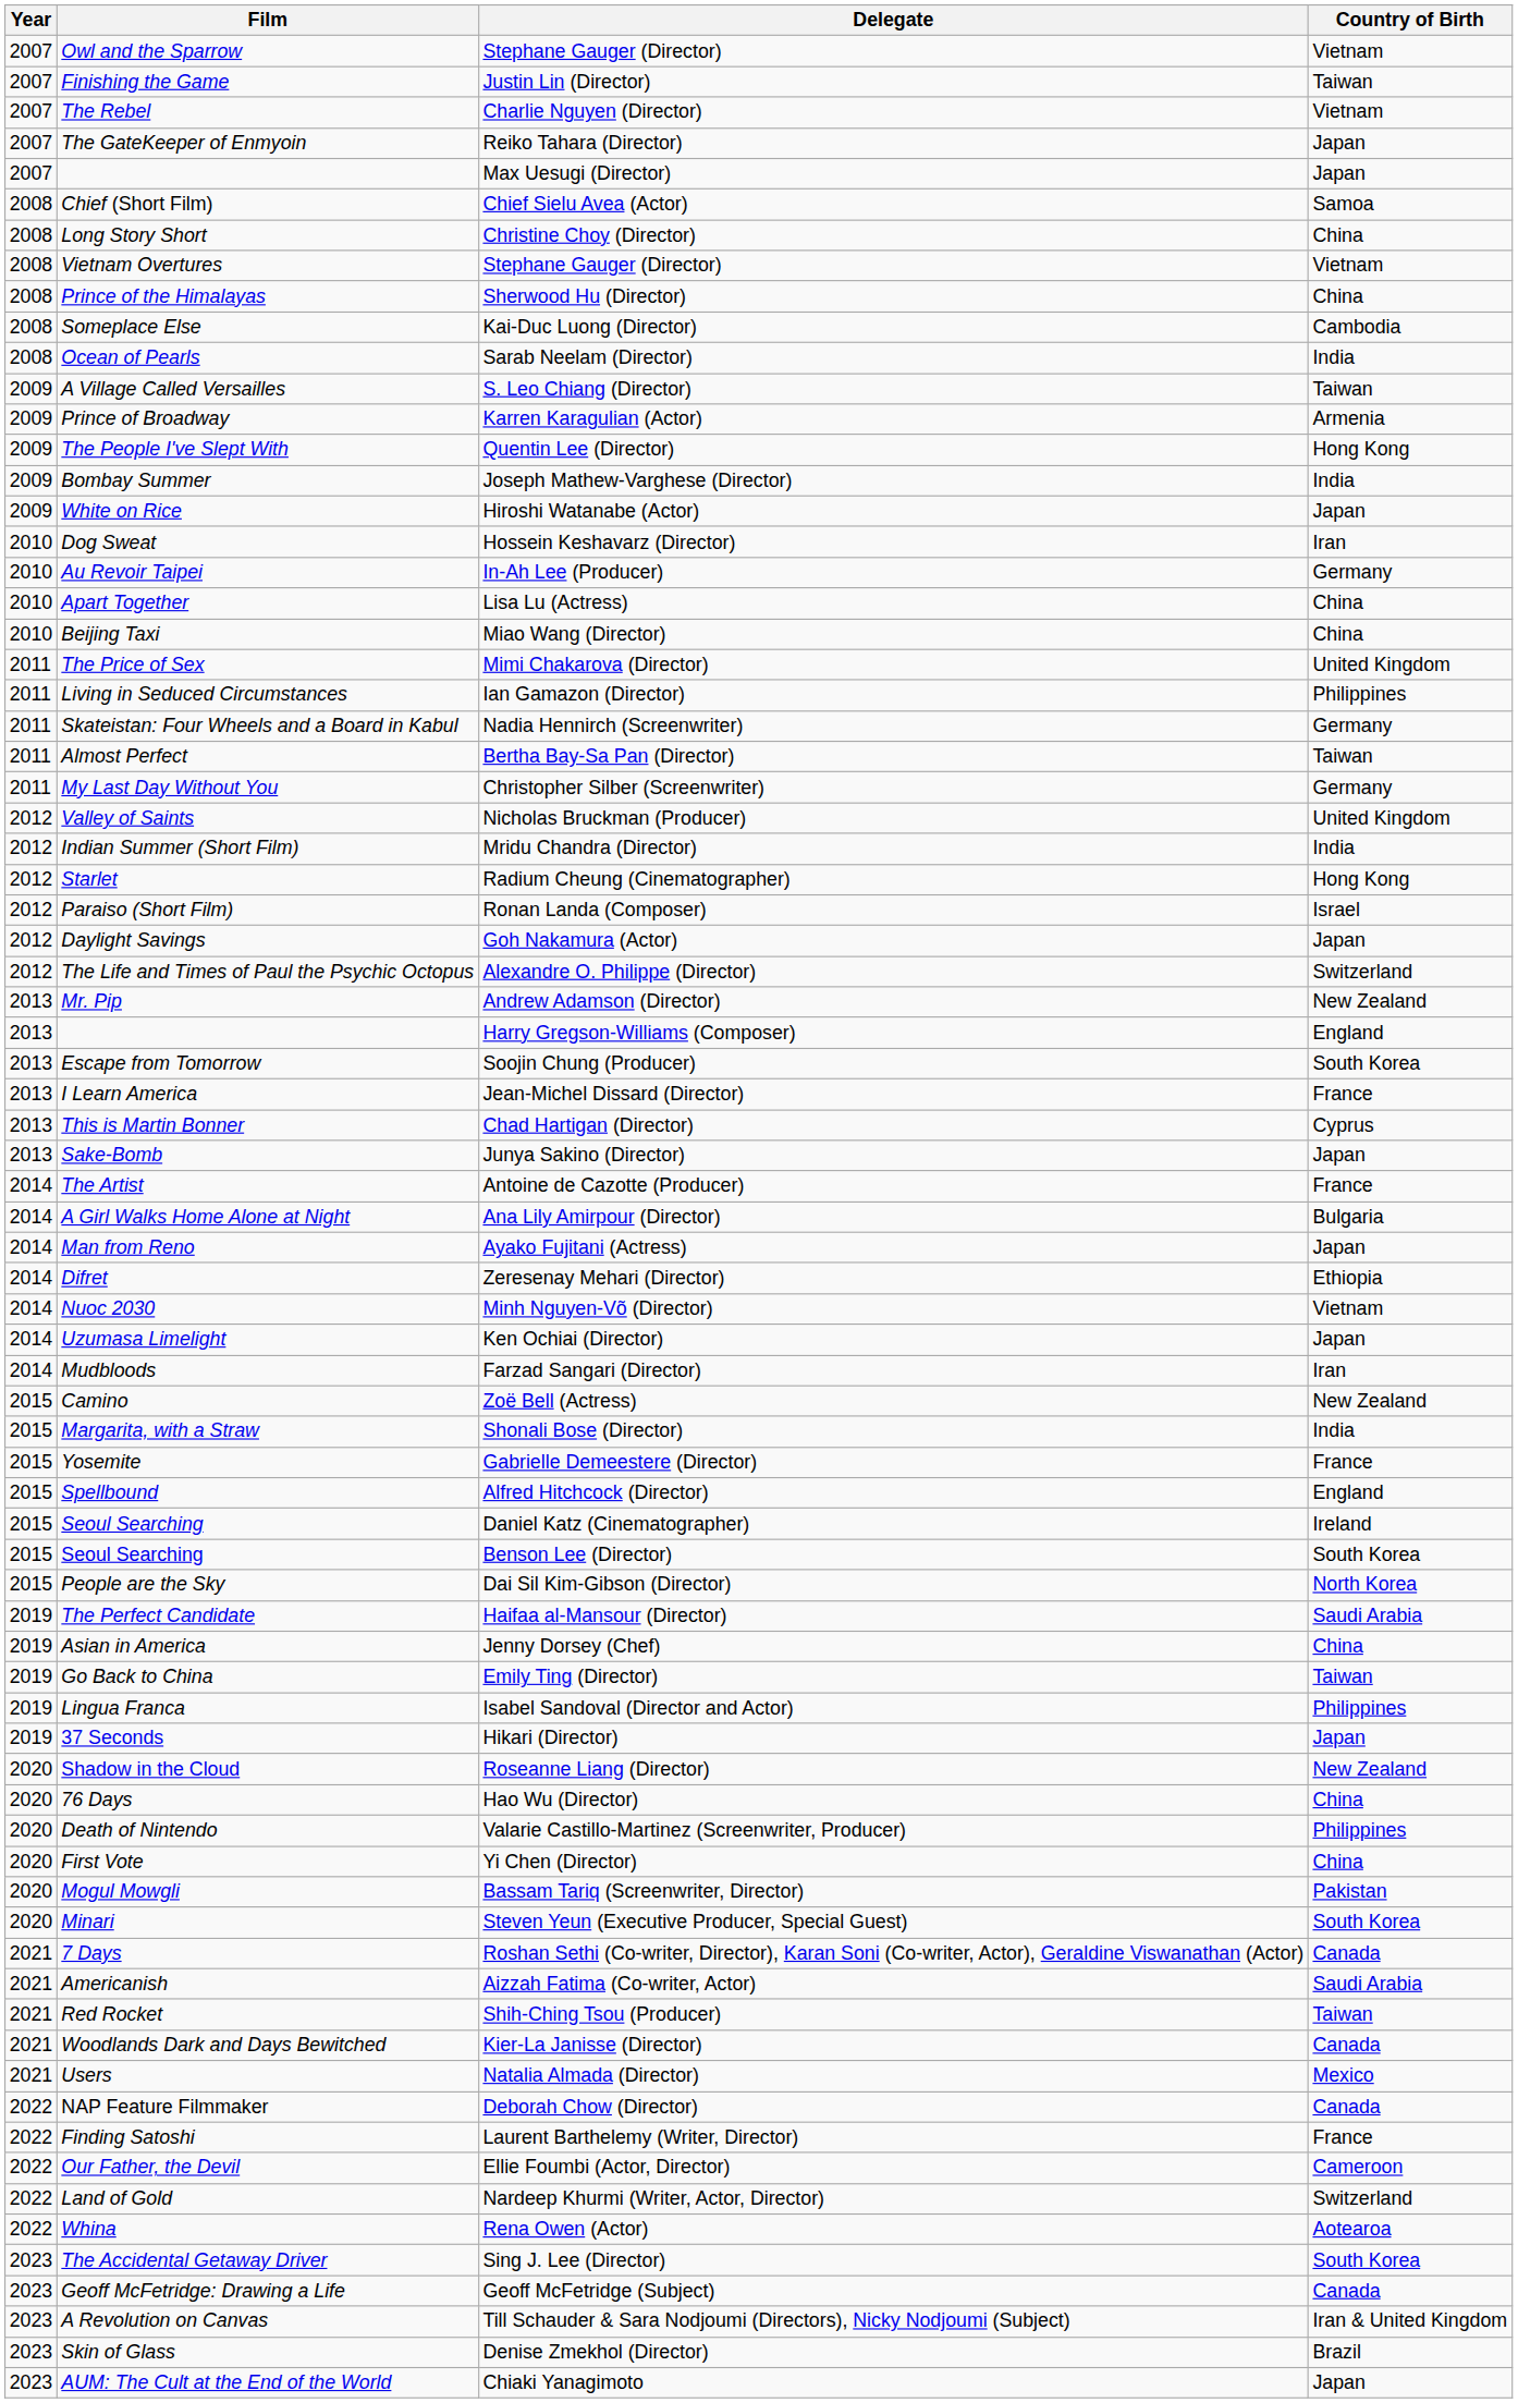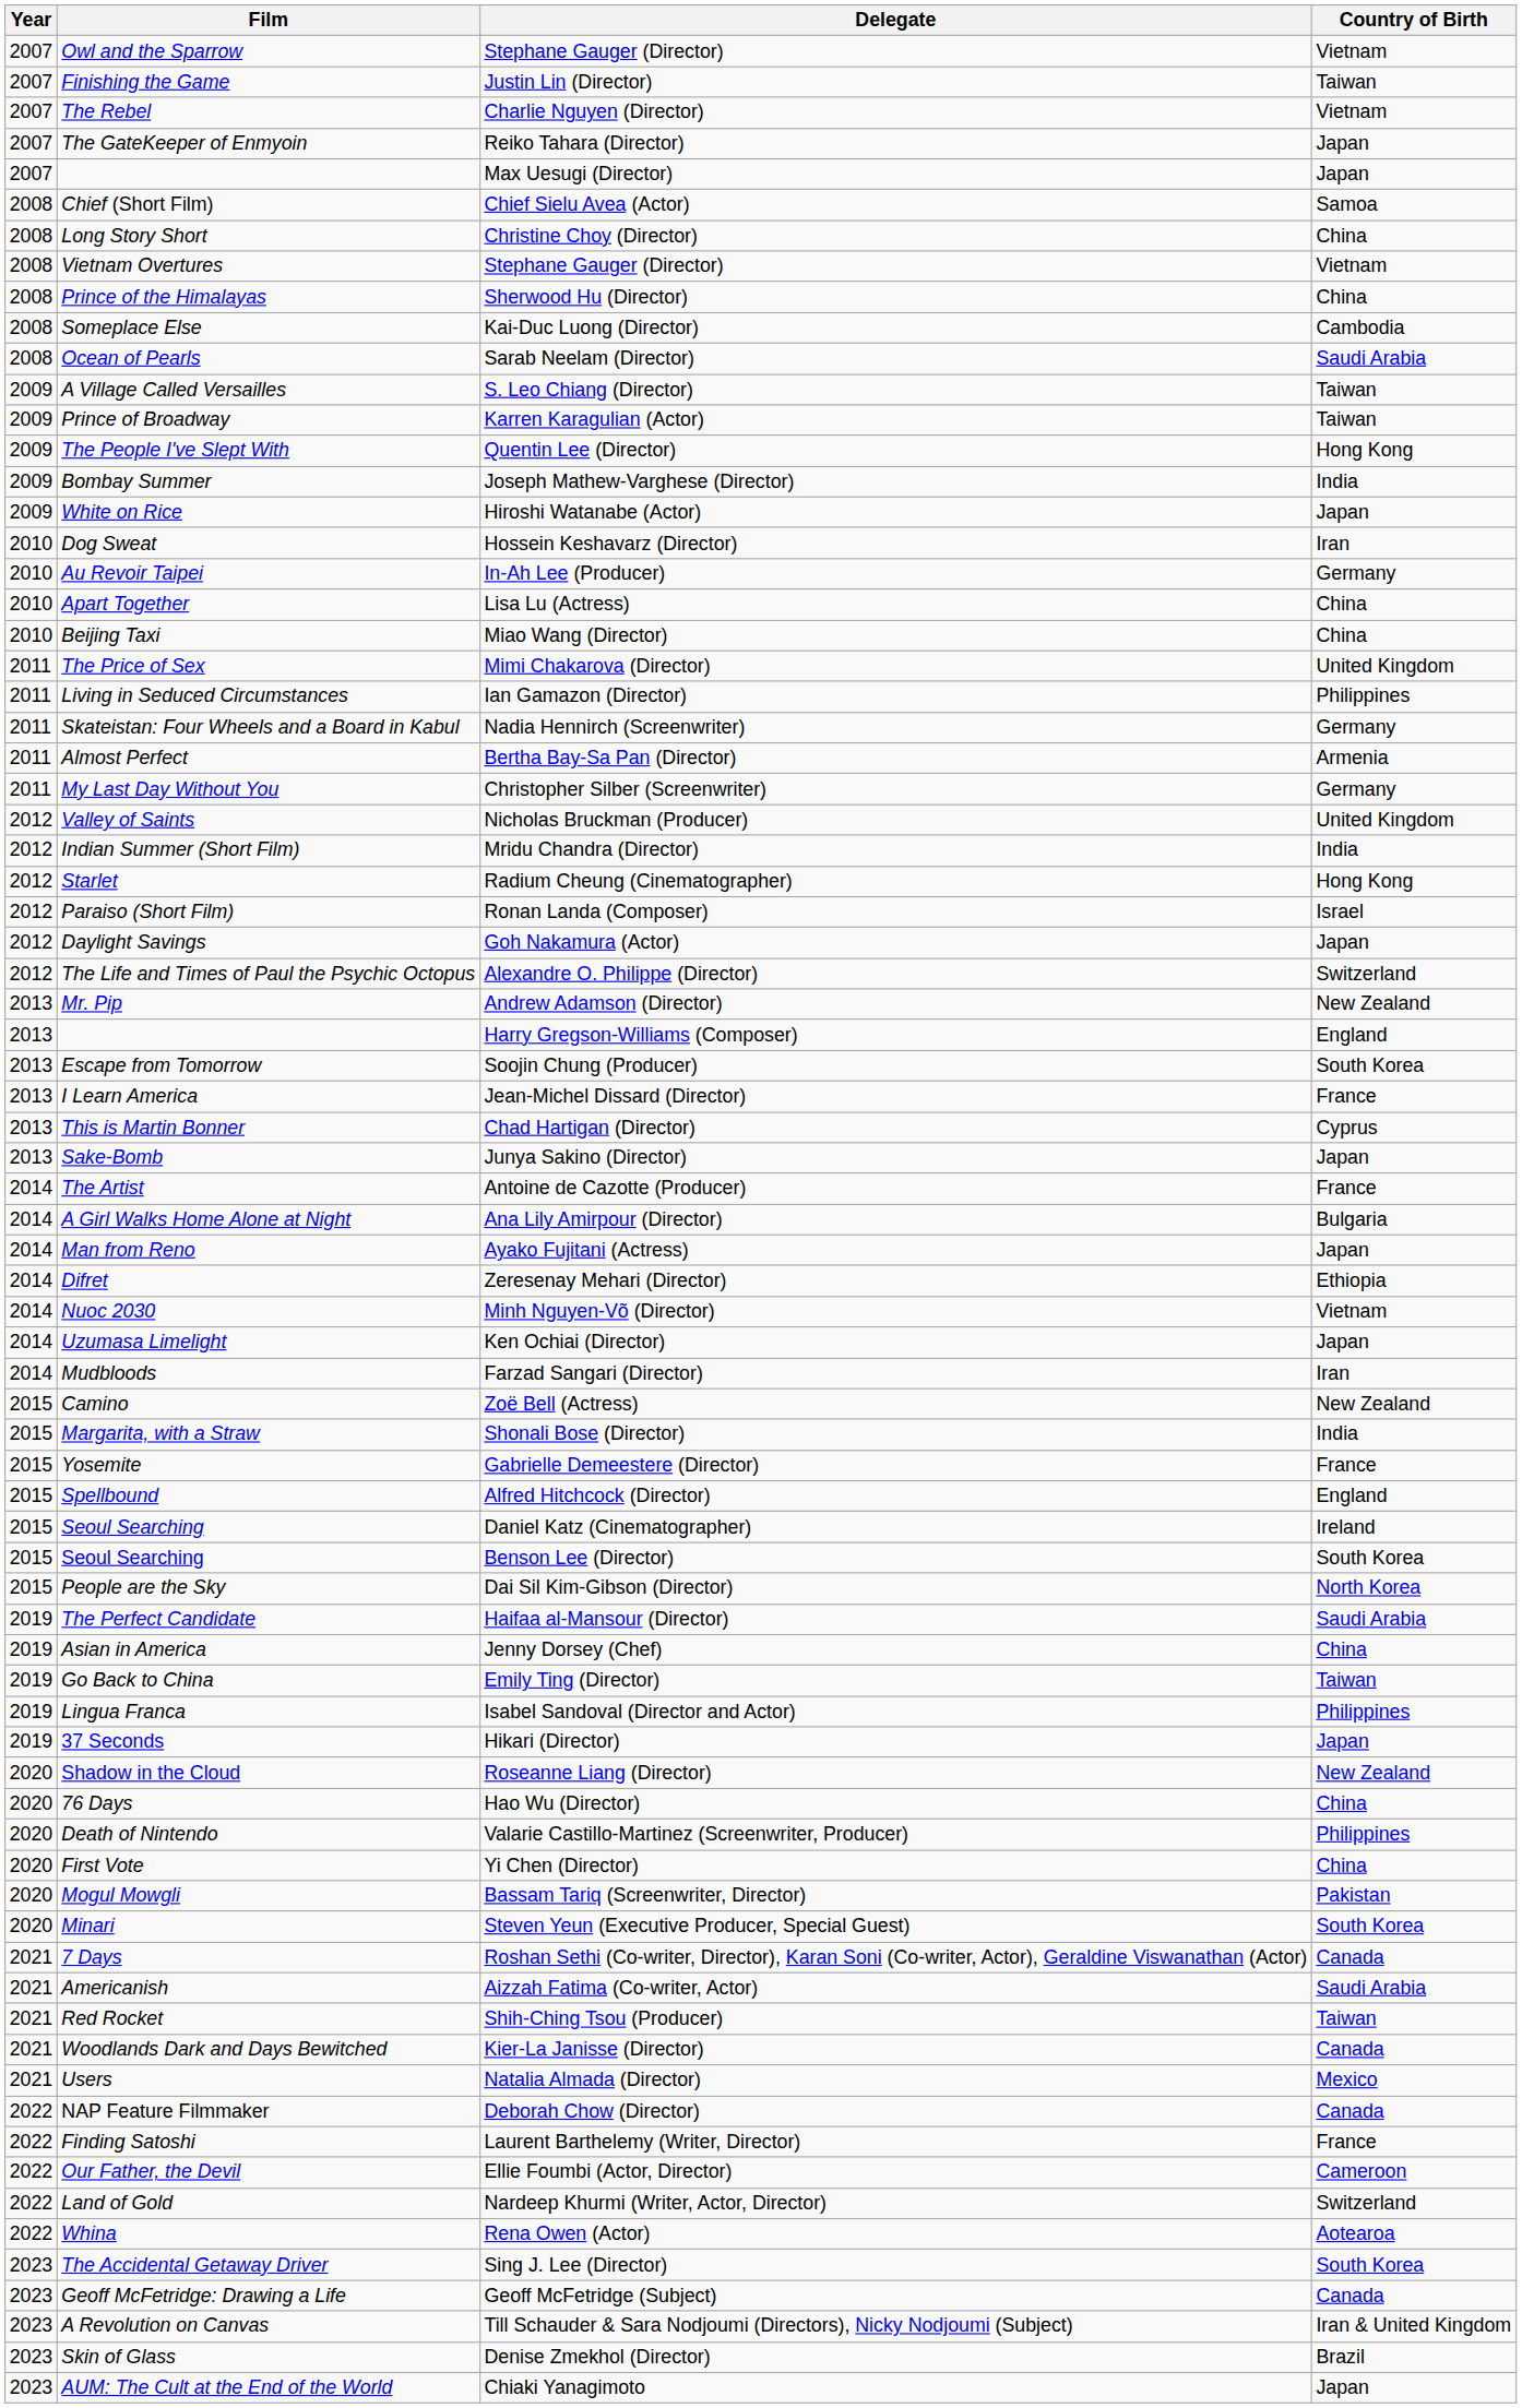Sarab Neelam (Director) | Country of Birth: India -> Saudi Arabia
Karren Karagulian (Actor) | Country of Birth: Armenia -> Taiwan
Bertha Bay-Sa Pan (Director) | Country of Birth: Taiwan -> Armenia
